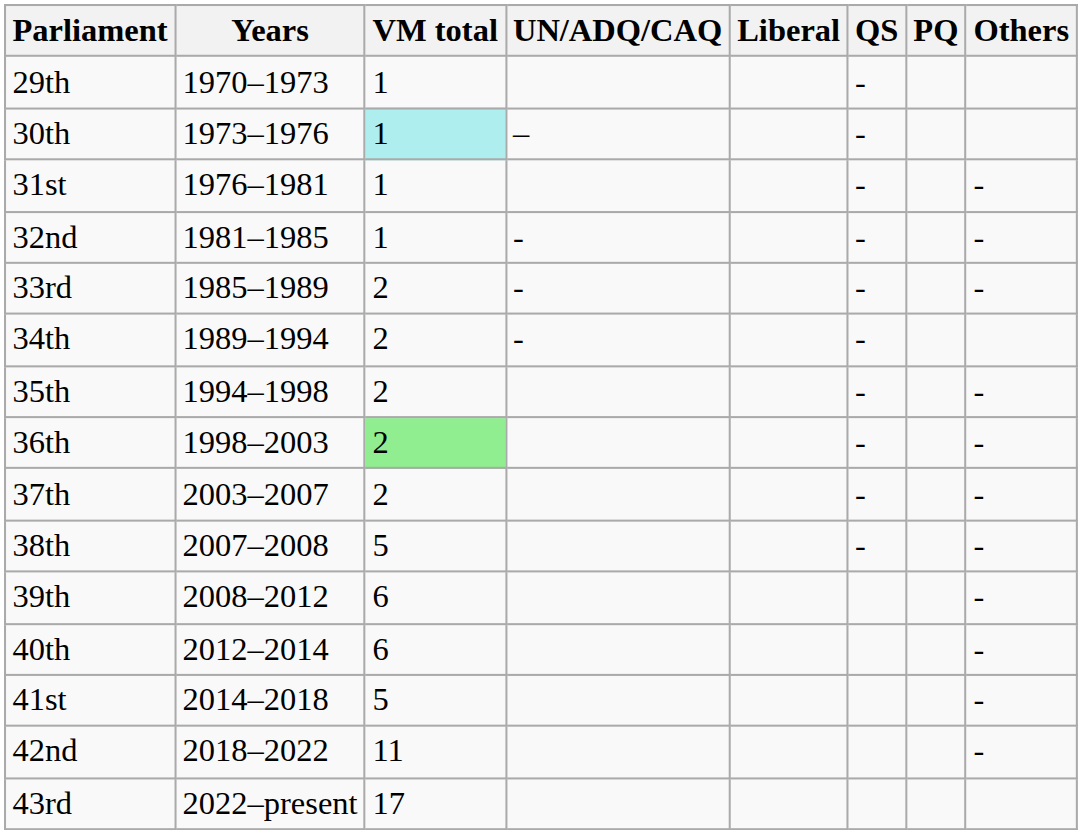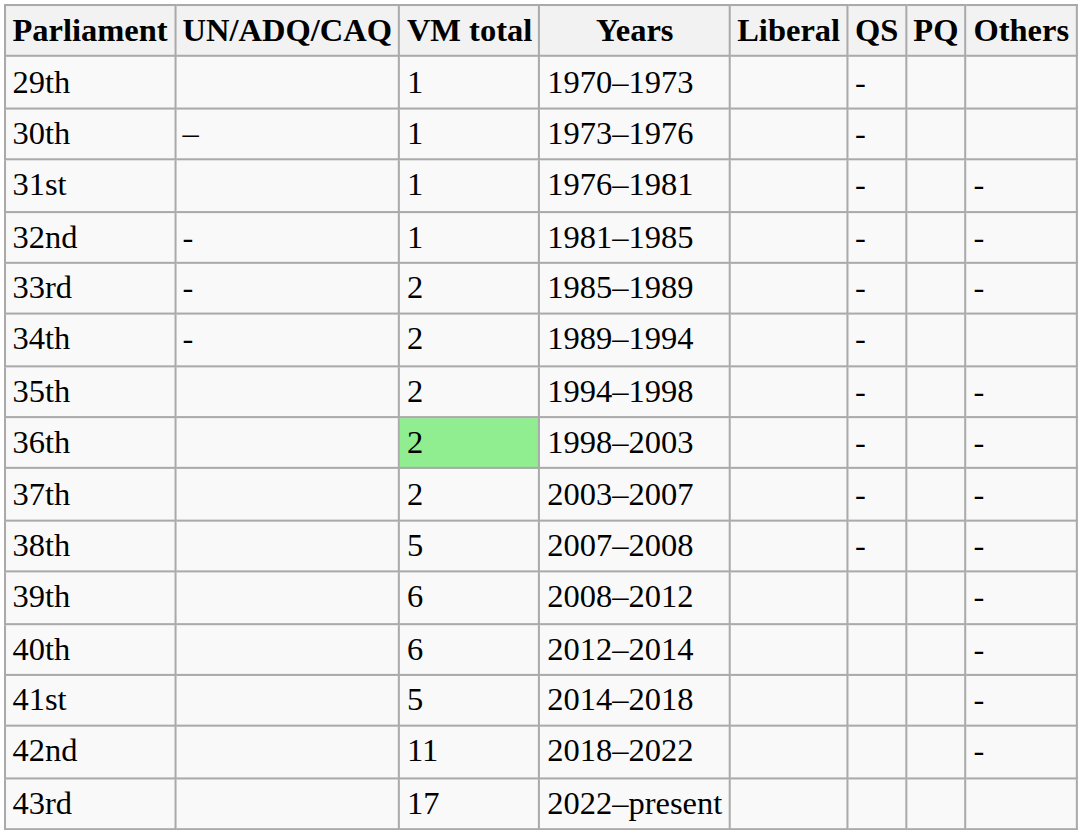columns swapped: Years <-> UN/ADQ/CAQ
30th | VM total: paleturquoise background -> no background
